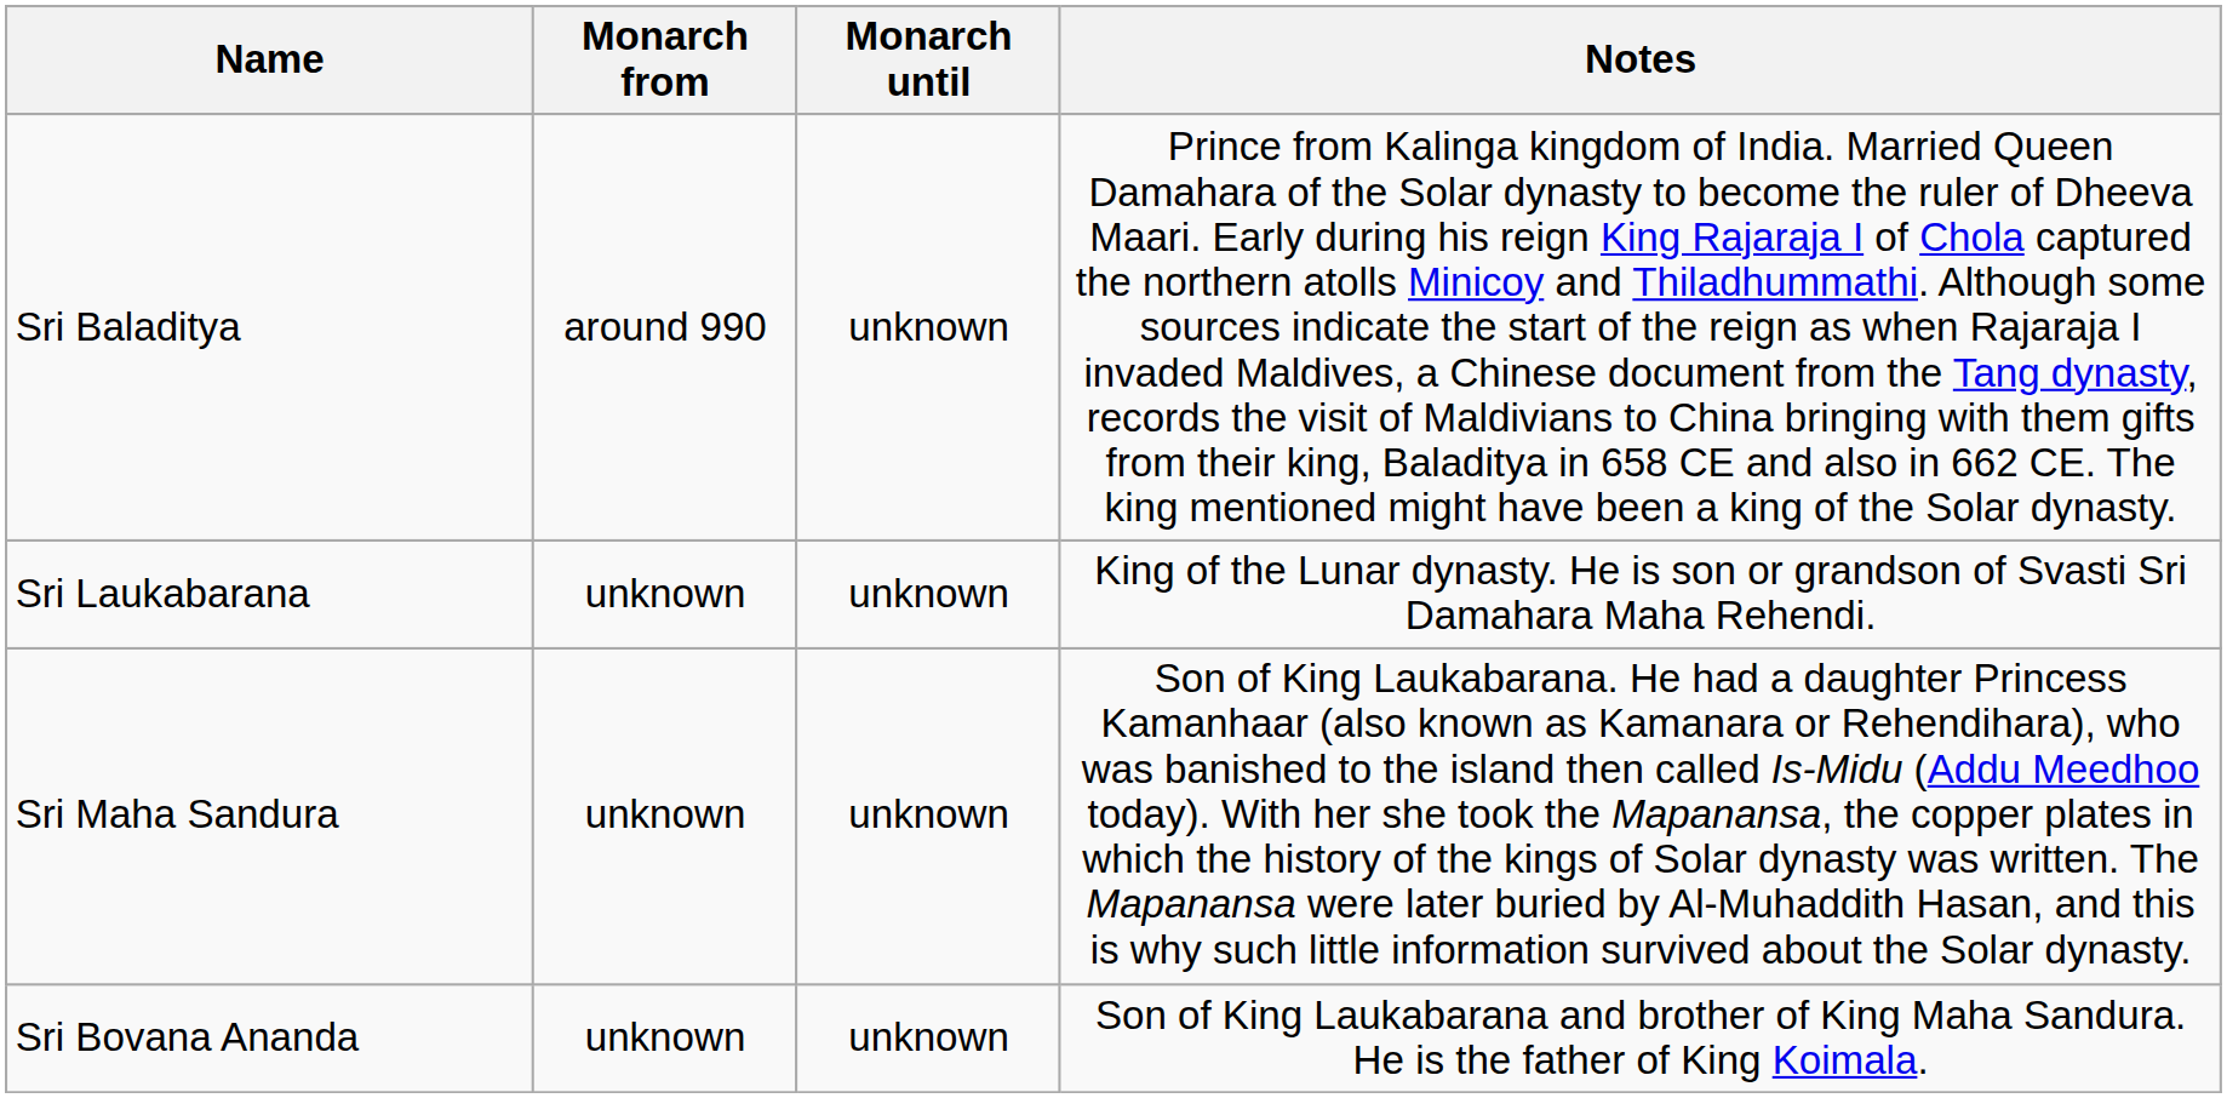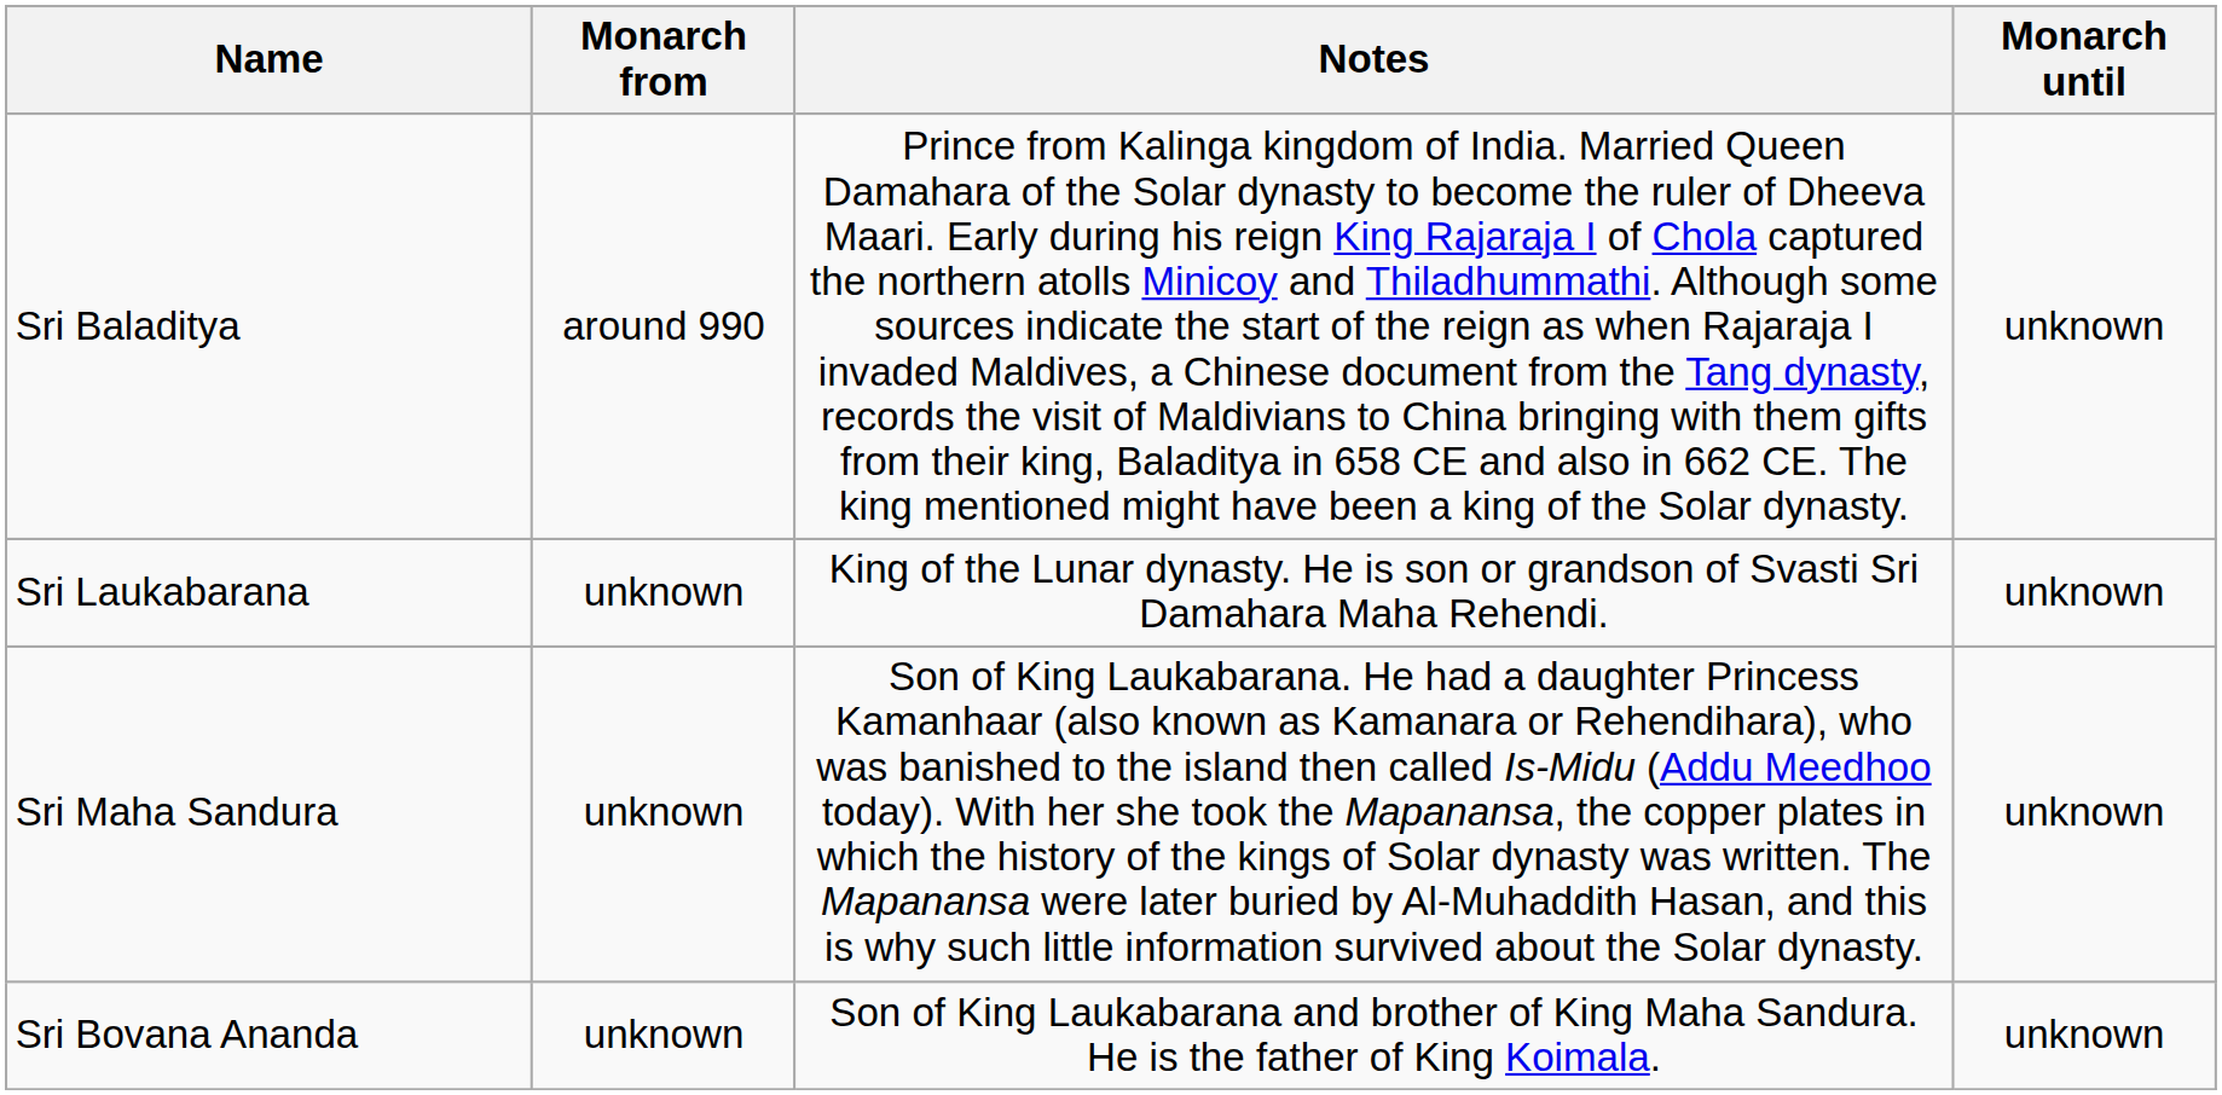columns swapped: Monarch until <-> Notes
